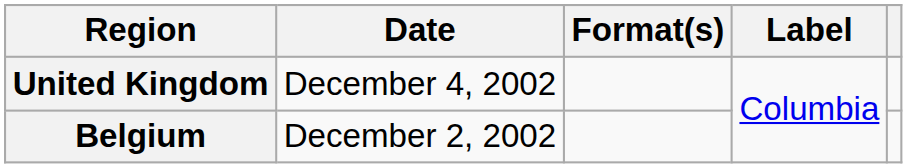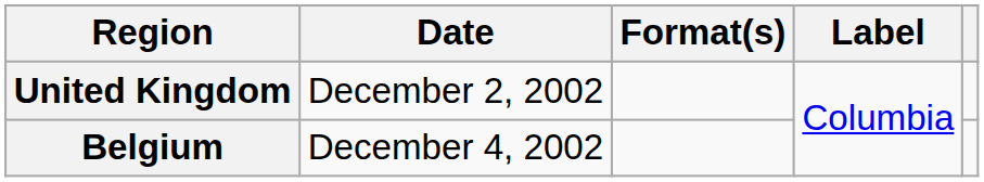United Kingdom | Date: December 4, 2002 -> December 2, 2002
Belgium | Date: December 2, 2002 -> December 4, 2002
